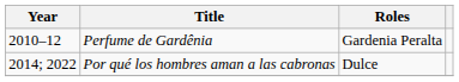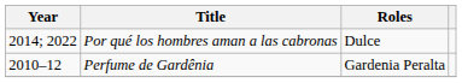rows swapped: Perfume de Gardênia <-> Por qué los hombres aman a las cabronas
